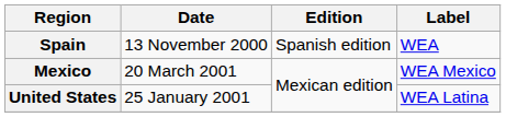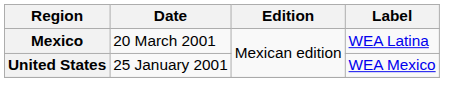- row: Spain | 13 November 2000 | Spanish edition | WEA
Mexico | Label: WEA Mexico -> WEA Latina
United States | Label: WEA Latina -> WEA Mexico
